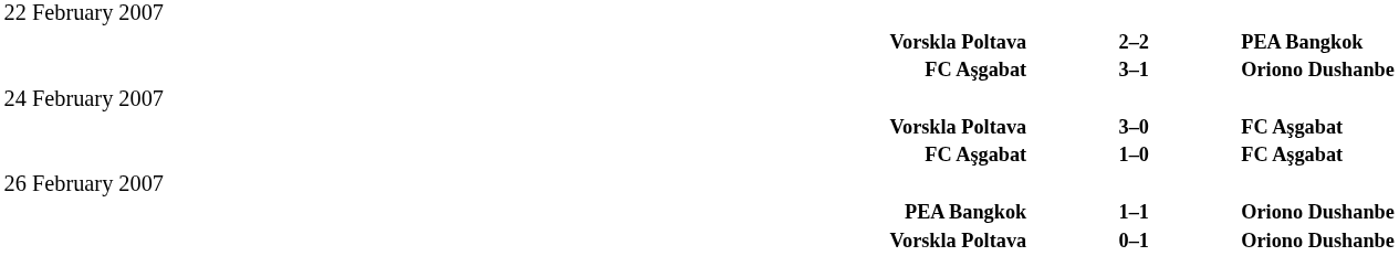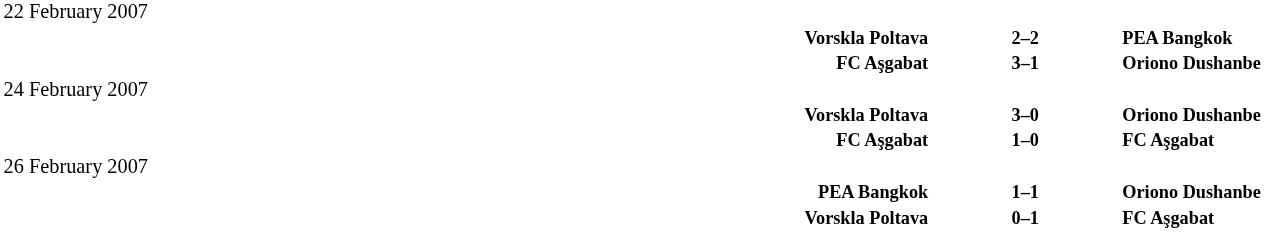3–0 | column 3: FC Aşgabat -> Oriono Dushanbe
0–1 | column 3: Oriono Dushanbe -> FC Aşgabat
